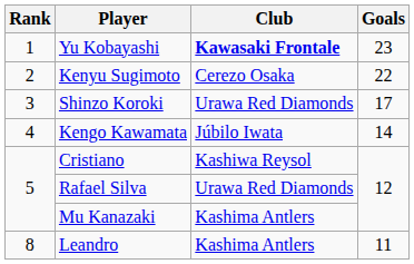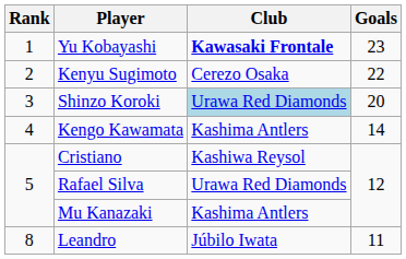Shinzo Koroki | Club: no background -> lightblue background
Shinzo Koroki | Goals: 17 -> 20
Kengo Kawamata | Club: Júbilo Iwata -> Kashima Antlers
Leandro | Club: Kashima Antlers -> Júbilo Iwata
